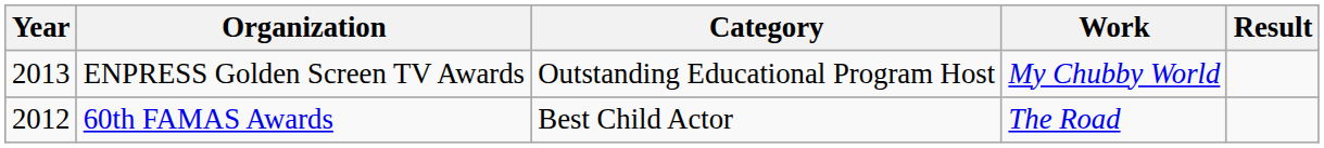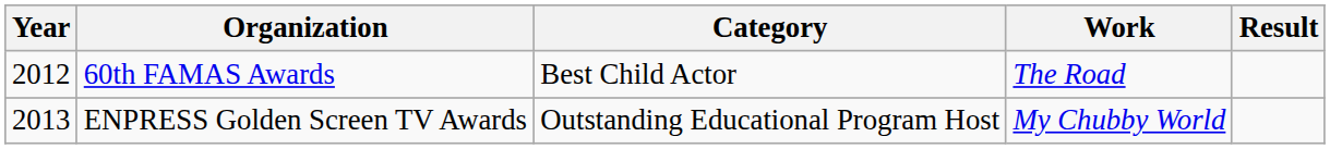rows swapped: 60th FAMAS Awards <-> ENPRESS Golden Screen TV Awards
